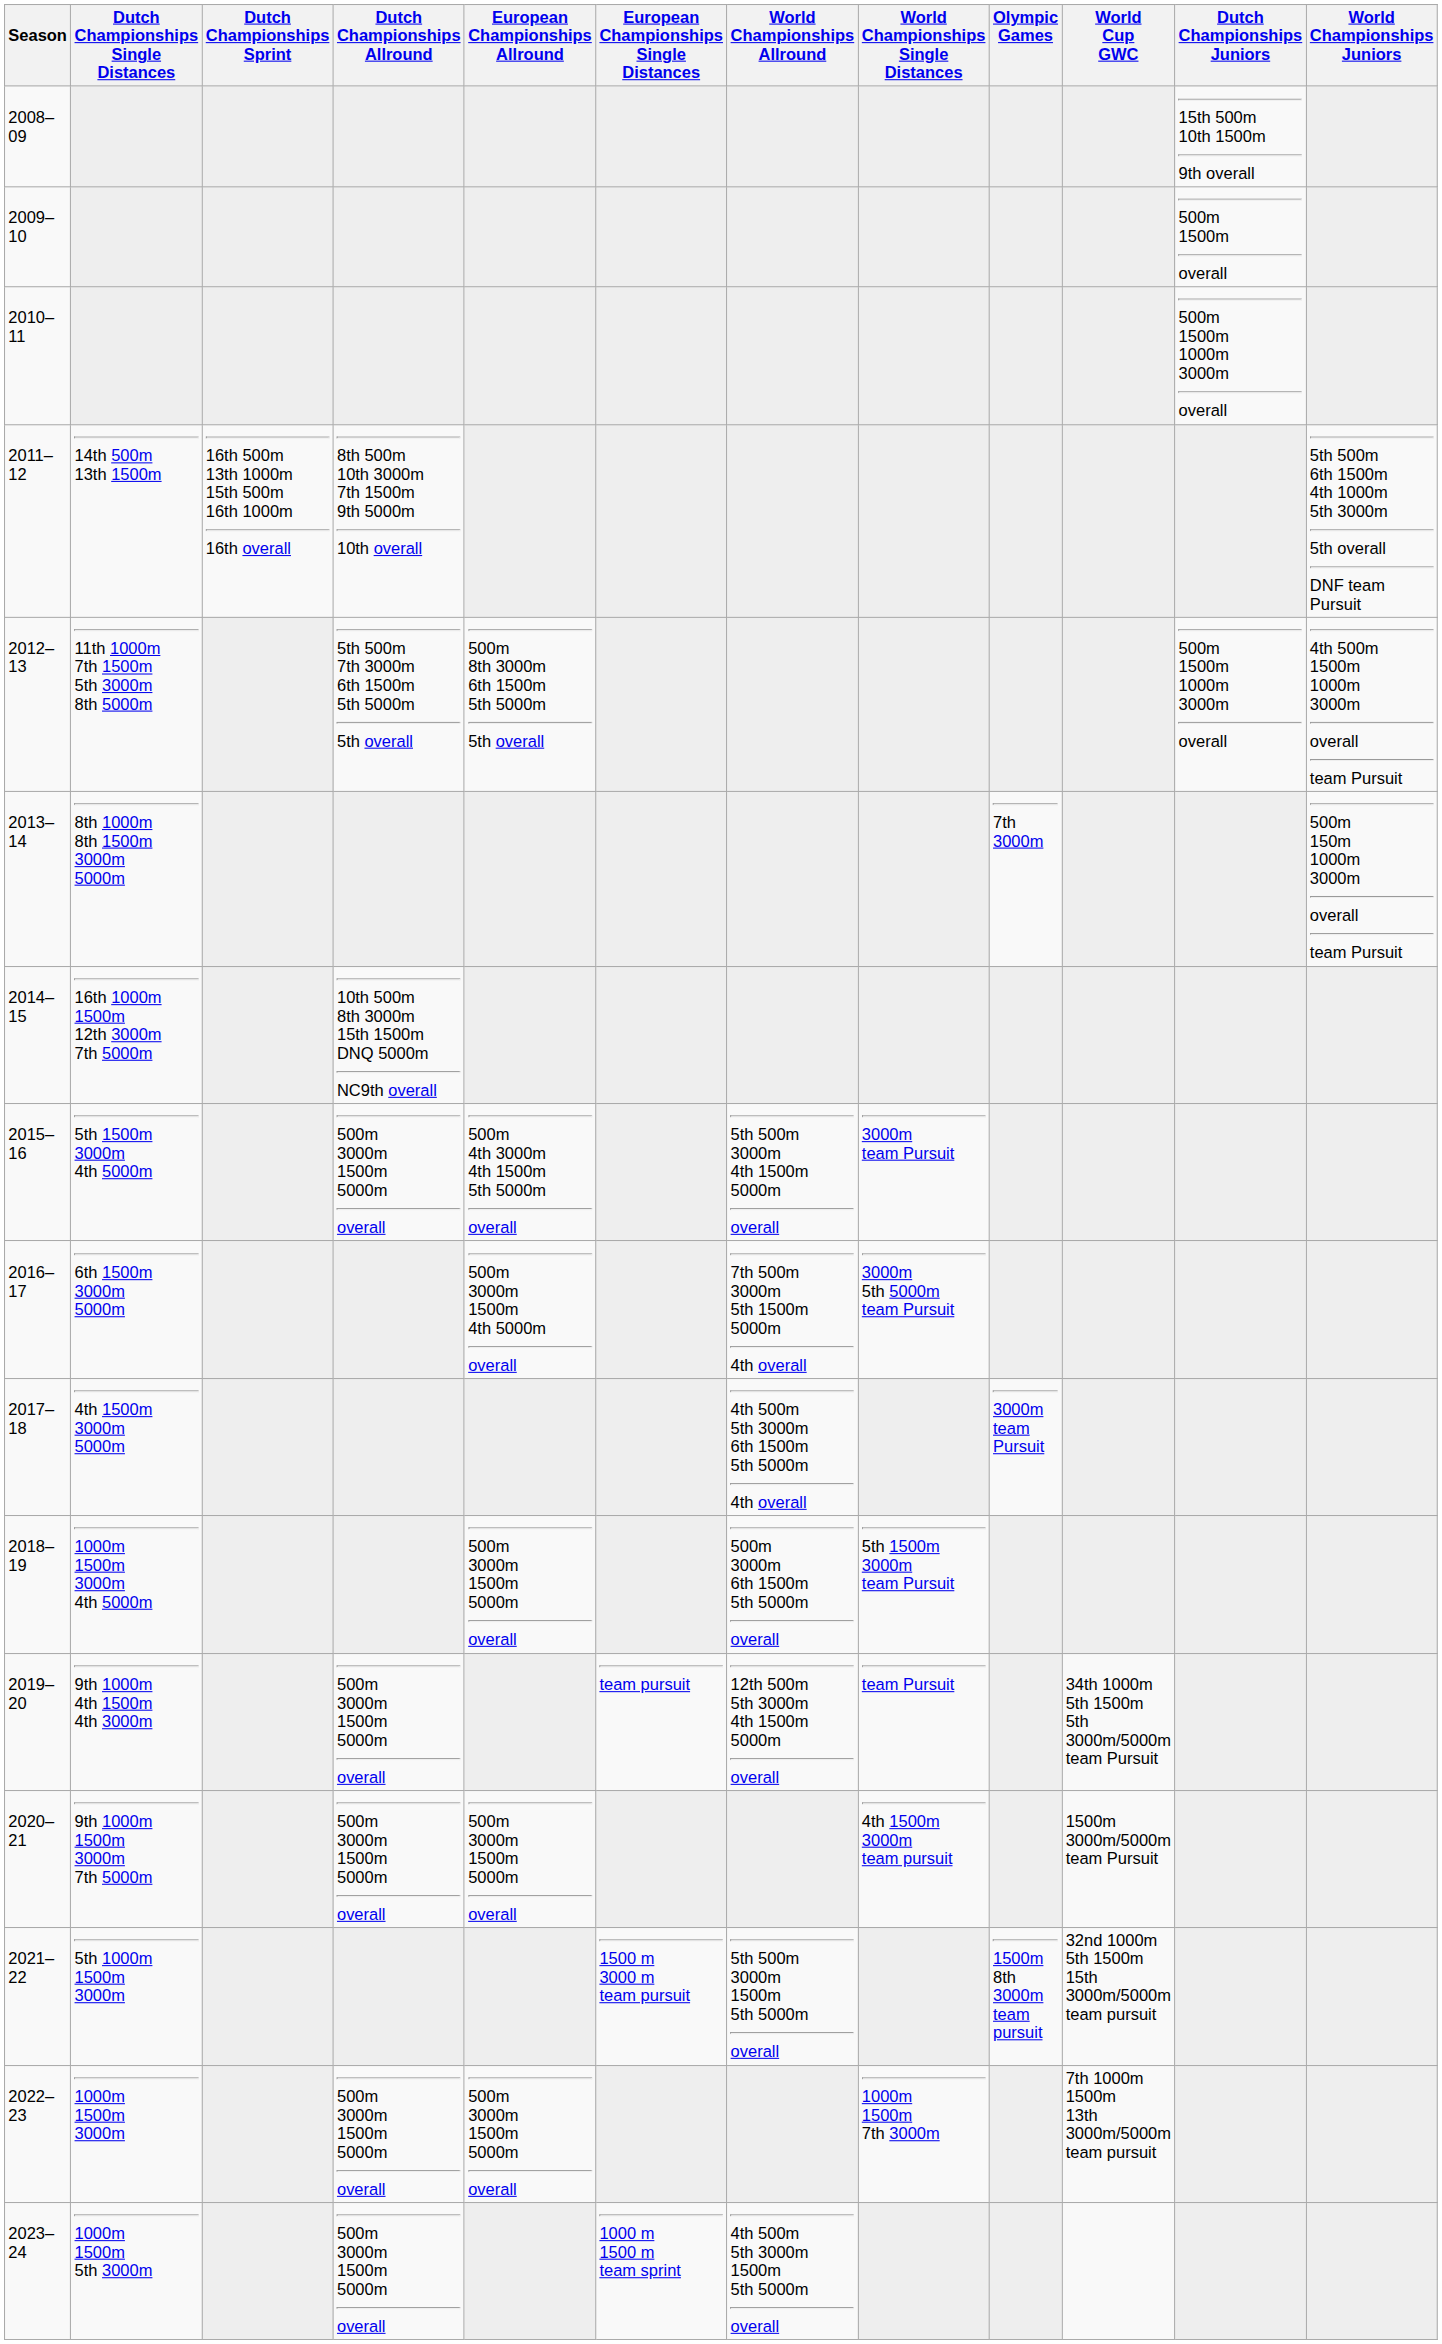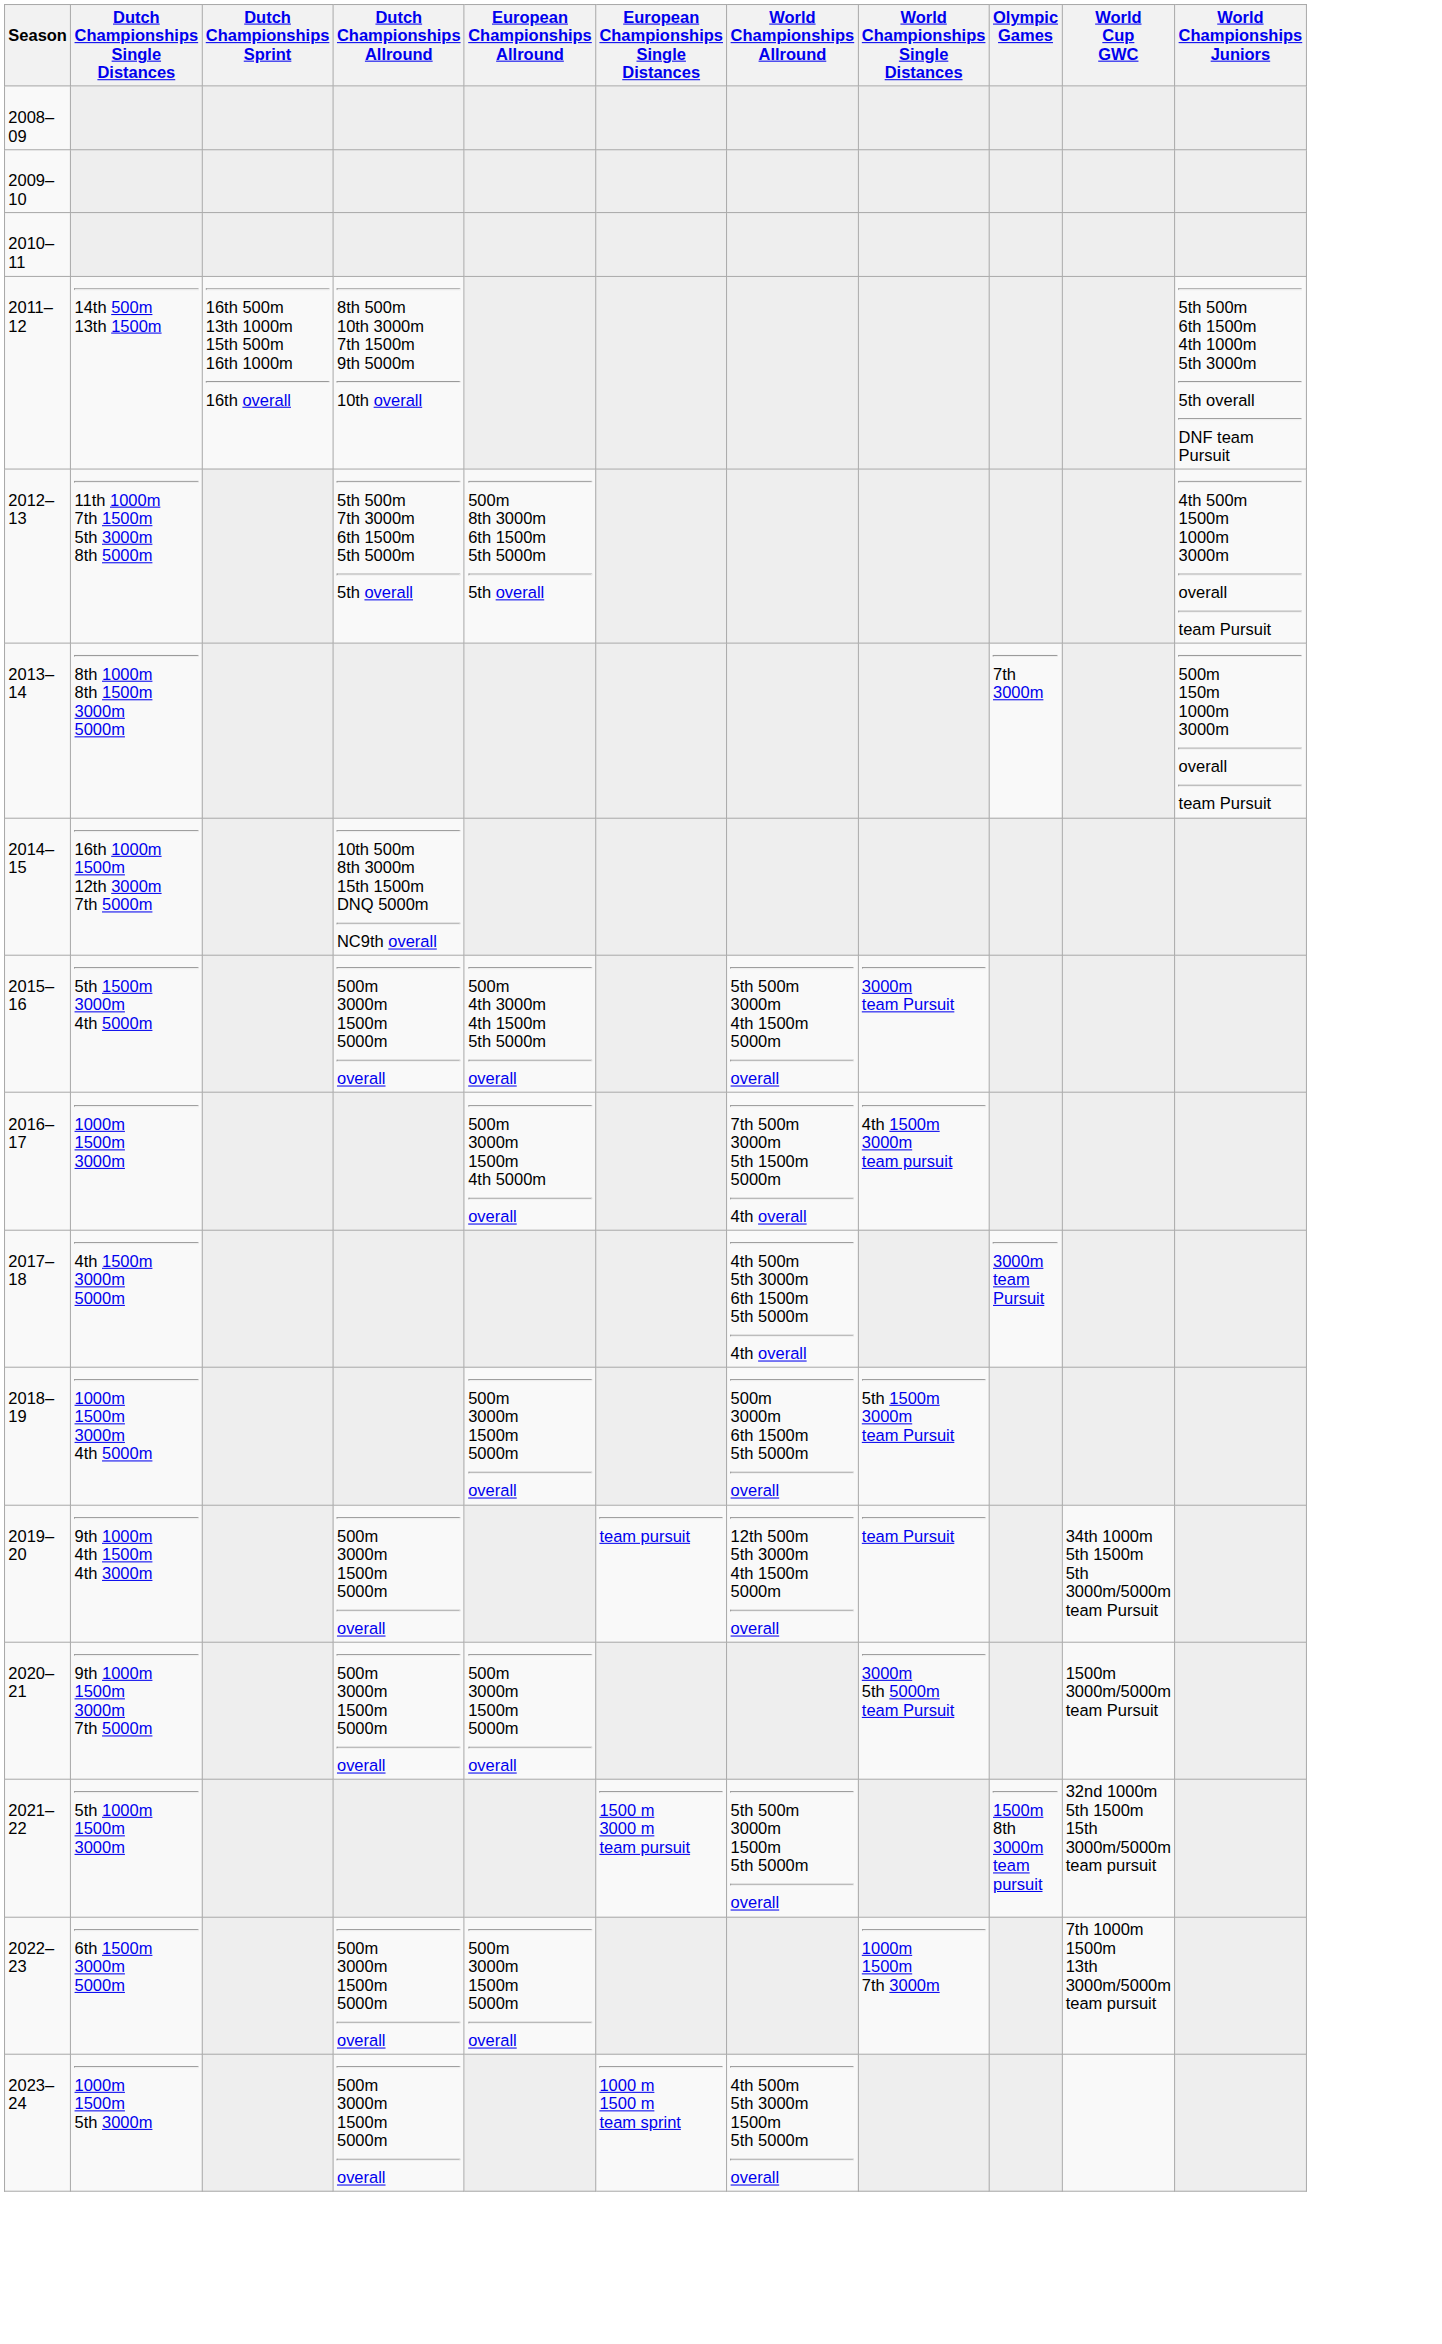- column: Dutch Championships Juniors | 15th 500m 10th 1500m 9th overall | 500m 1500m overall | 500m 1500m 1000m 3000m overall | 500m 1500m 1000m 3000m overall
2016–17 | Dutch Championships Single Distances: 6th 1500m 3000m 5000m -> 1000m 1500m 3000m
2016–17 | World Championships Single Distances: 3000m 5th 5000m team Pursuit -> 4th 1500m 3000m team pursuit
2020–21 | World Championships Single Distances: 4th 1500m 3000m team pursuit -> 3000m 5th 5000m team Pursuit
2022–23 | Dutch Championships Single Distances: 1000m 1500m 3000m -> 6th 1500m 3000m 5000m
